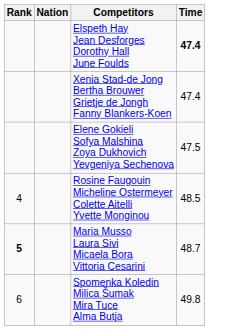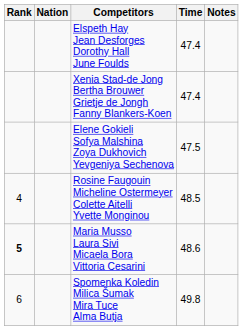+ column: Notes
Elspeth Hay Jean Desforges Dorothy Hall June Foulds | Time: bold -> normal
Maria Musso Laura Sivi Micaela Bora Vittoria Cesarini | Time: 48.7 -> 48.6
